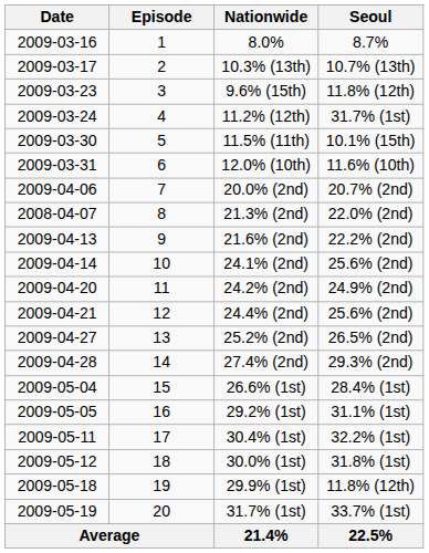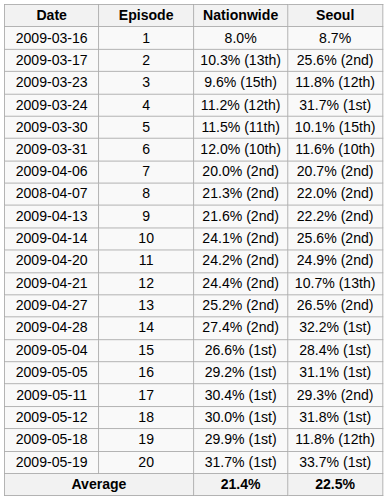10.3% (13th) | Seoul: 10.7% (13th) -> 25.6% (2nd)
24.4% (2nd) | Seoul: 25.6% (2nd) -> 10.7% (13th)
27.4% (2nd) | Seoul: 29.3% (2nd) -> 32.2% (1st)
30.4% (1st) | Seoul: 32.2% (1st) -> 29.3% (2nd)
